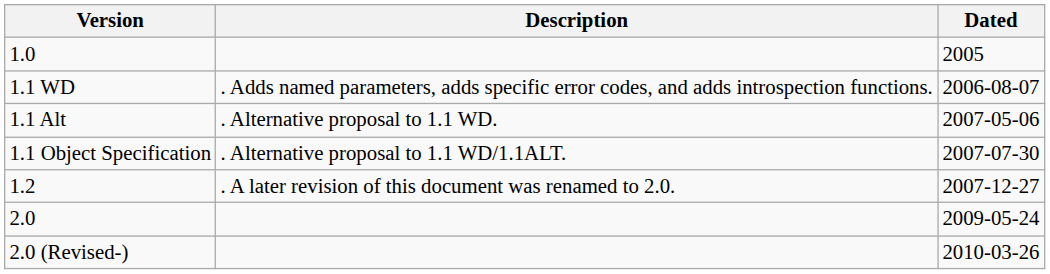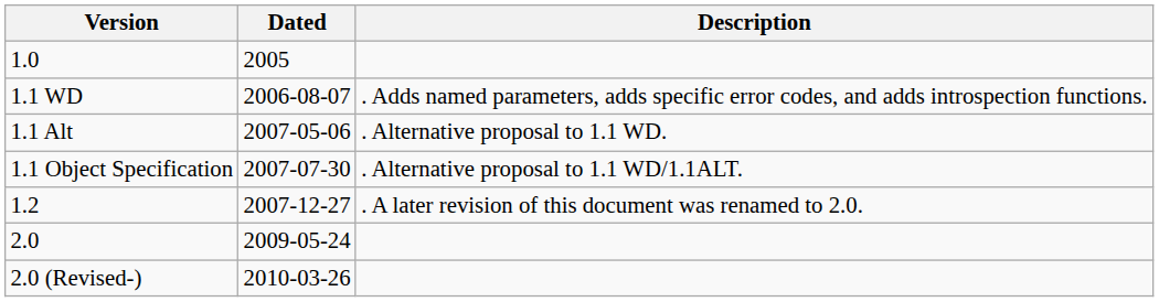columns swapped: Description <-> Dated
